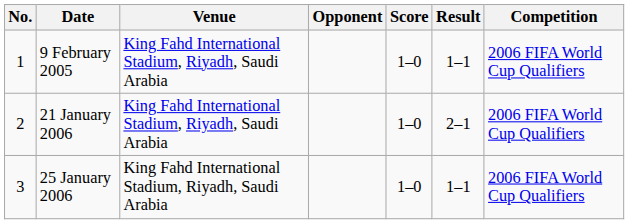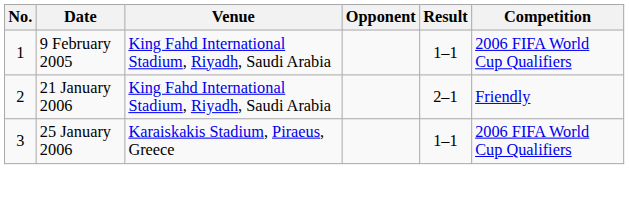- column: Score | 1–0 | 1–0 | 1–0
21 January 2006 | Competition: 2006 FIFA World Cup Qualifiers -> Friendly
25 January 2006 | Venue: King Fahd International Stadium, Riyadh, Saudi Arabia -> Karaiskakis Stadium, Piraeus, Greece
